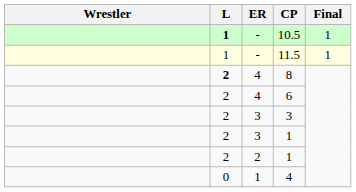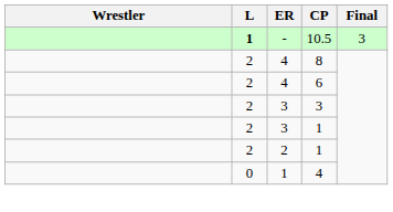10.5 | Final: 1 -> 3
- row: 1 | - | 11.5 | 1
8 | L: bold -> normal
